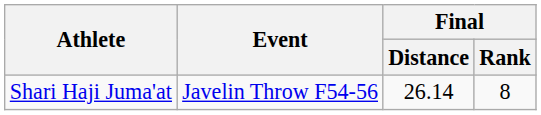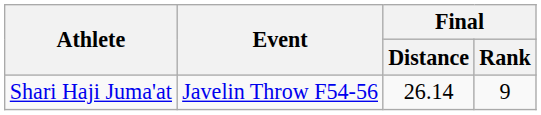Shari Haji Juma'at | Final / Rank: 8 -> 9
